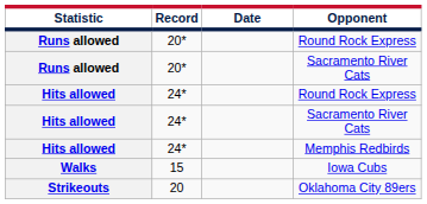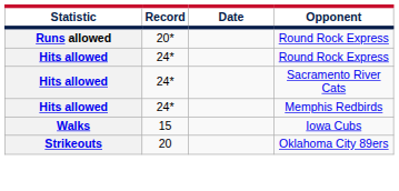- row: Runs allowed | 20* | Sacramento River Cats
